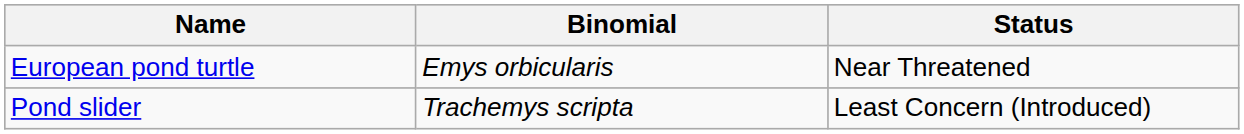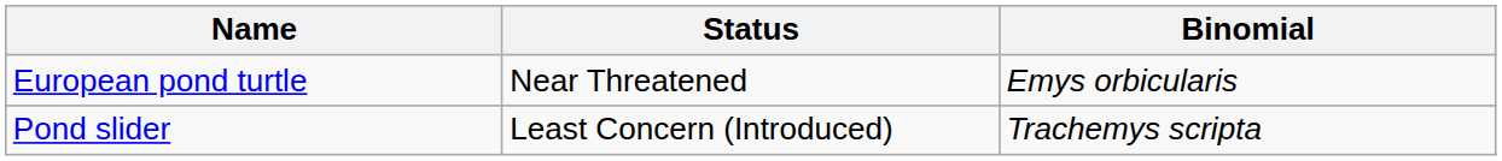columns swapped: Binomial <-> Status
